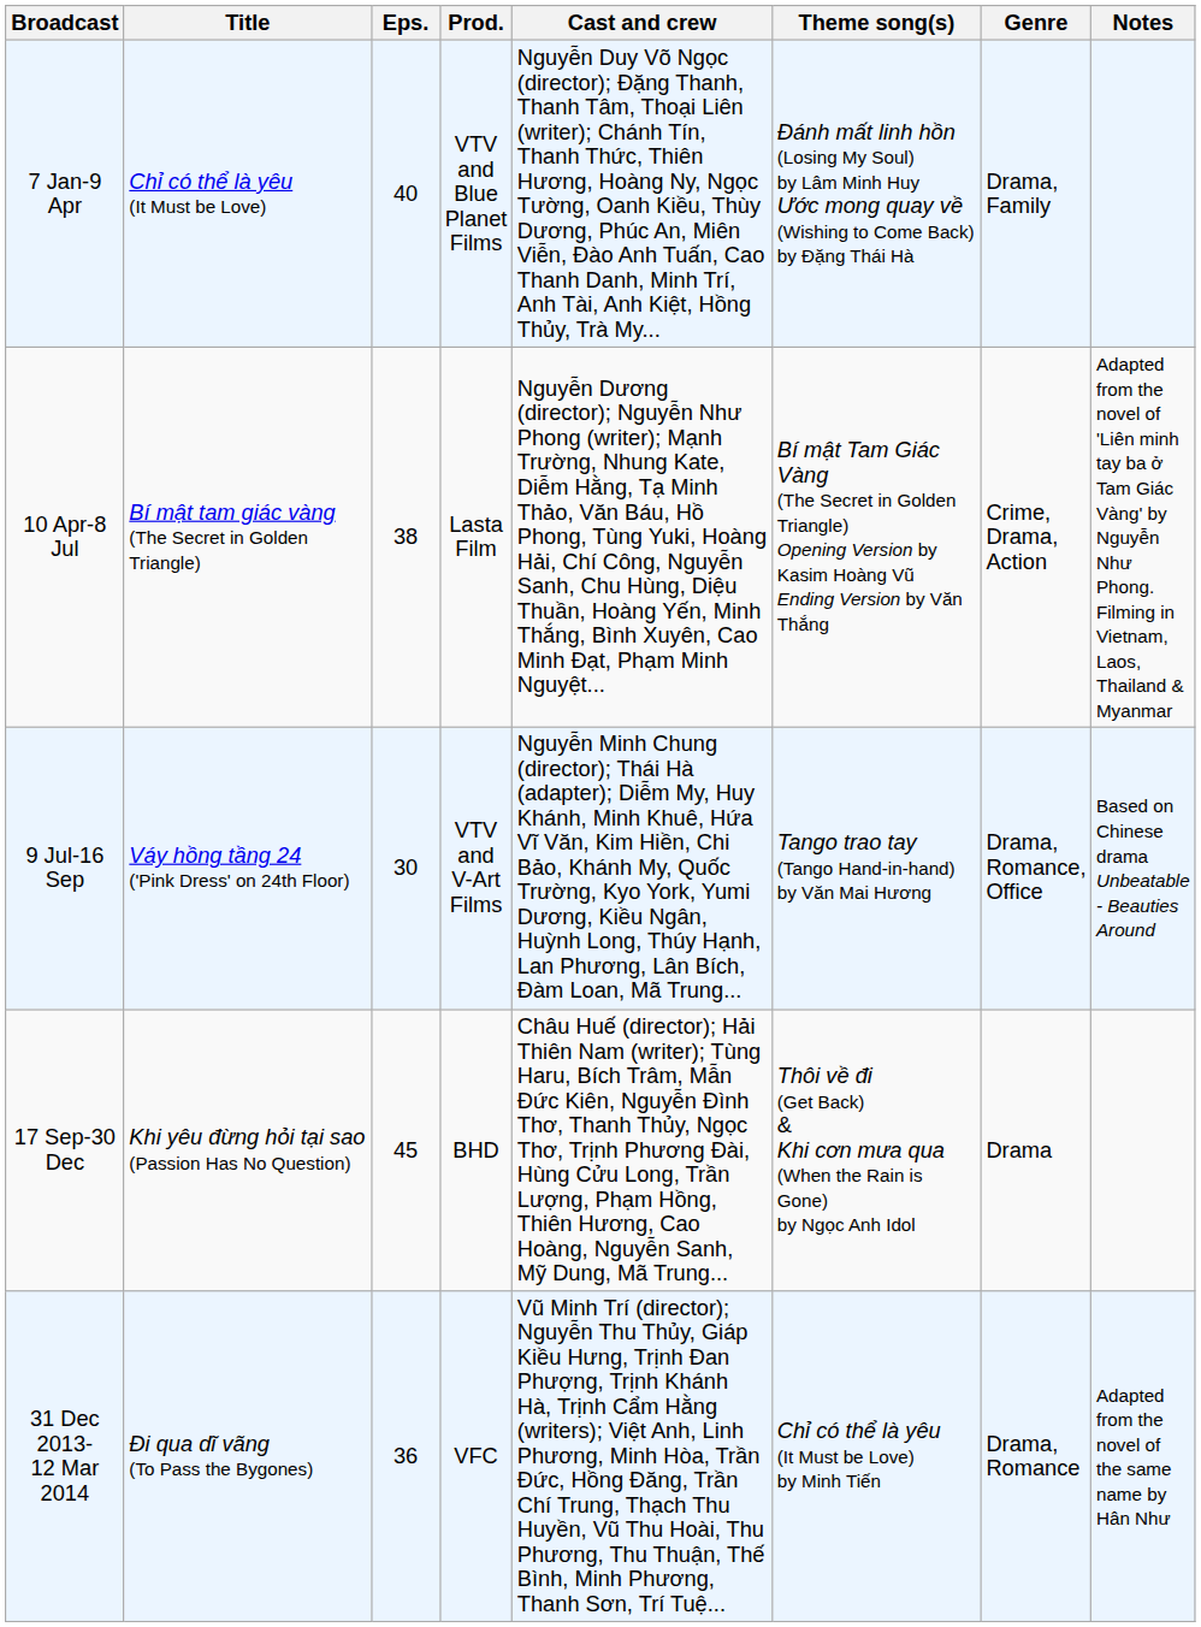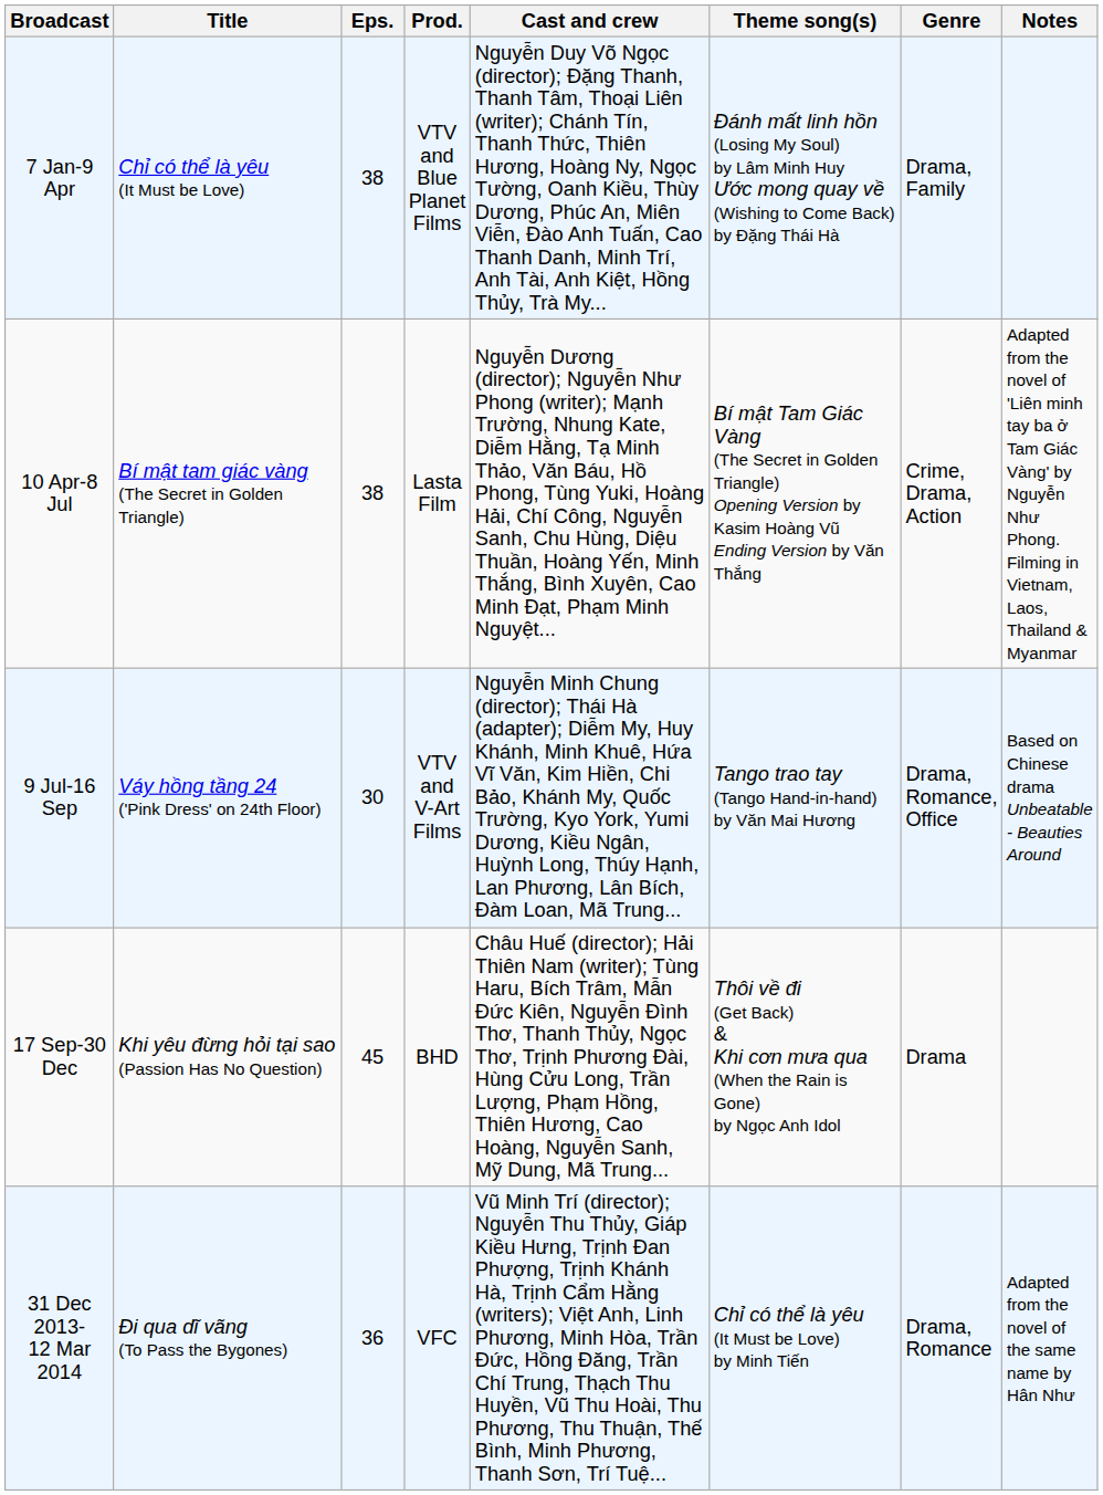7 Jan-9 Apr | Eps.: 40 -> 38
